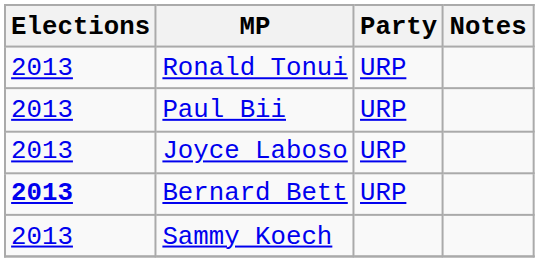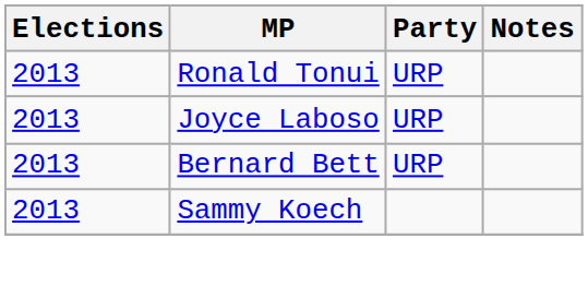- row: 2013 | Paul Bii | URP
Bernard Bett | Elections: bold -> normal
